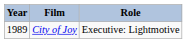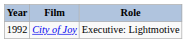City of Joy | Year: 1989 -> 1992
